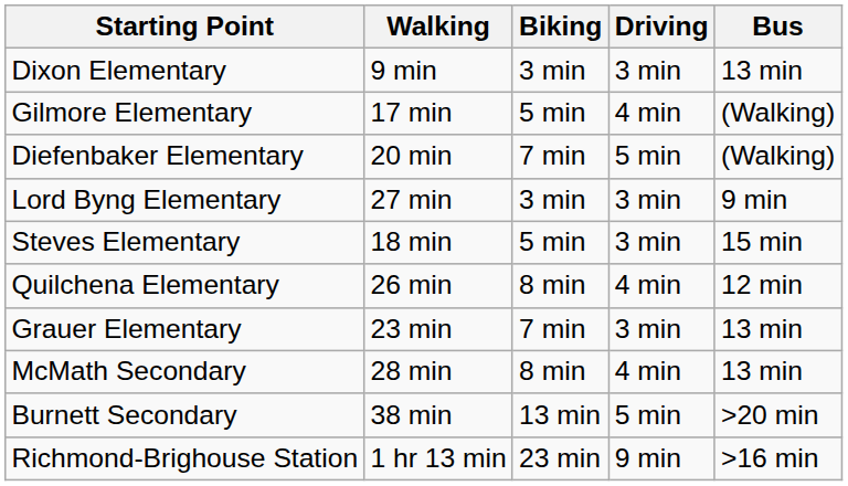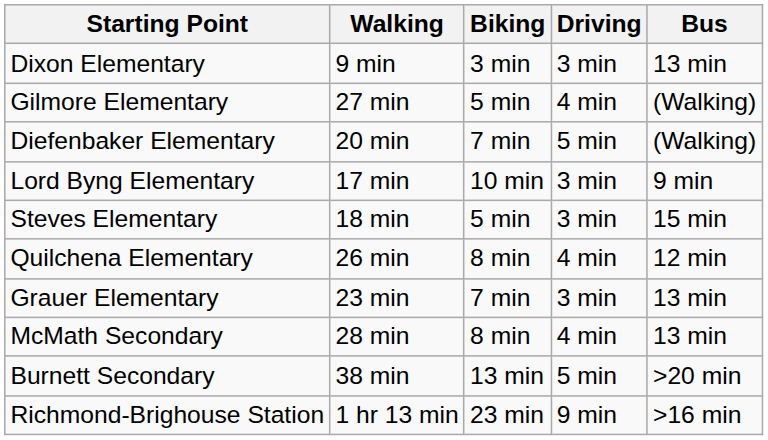Gilmore Elementary | Walking: 17 min -> 27 min
Lord Byng Elementary | Walking: 27 min -> 17 min
Lord Byng Elementary | Biking: 3 min -> 10 min
